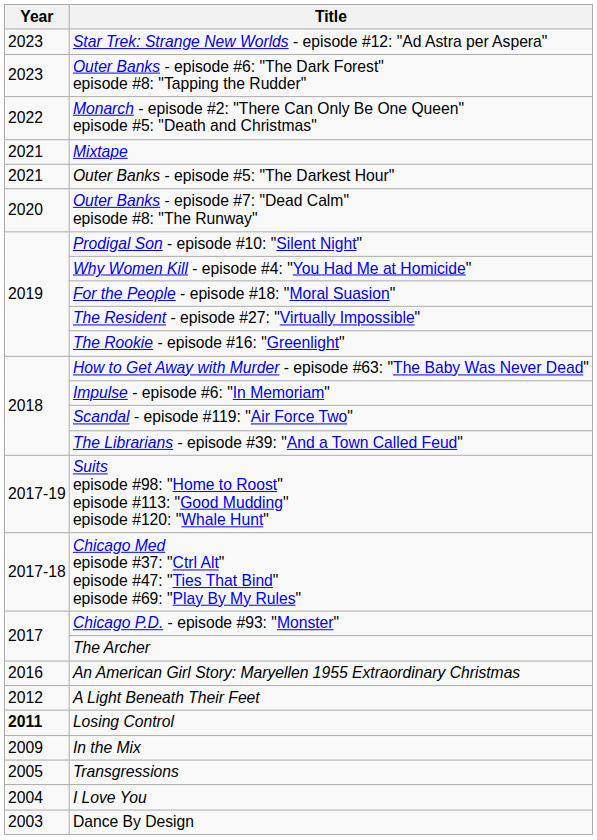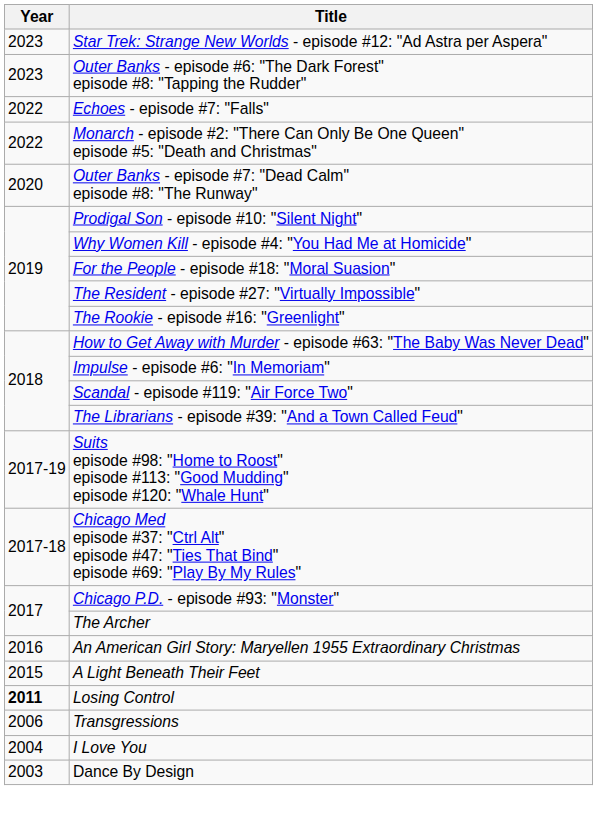+ row: 2022 | Echoes - episode #7: "Falls"
- row: 2021 | Mixtape
- row: 2021 | Outer Banks - episode #5: "The Darkest Hour"
A Light Beneath Their Feet | Year: 2012 -> 2015
- row: 2009 | In the Mix
Transgressions | Year: 2005 -> 2006
